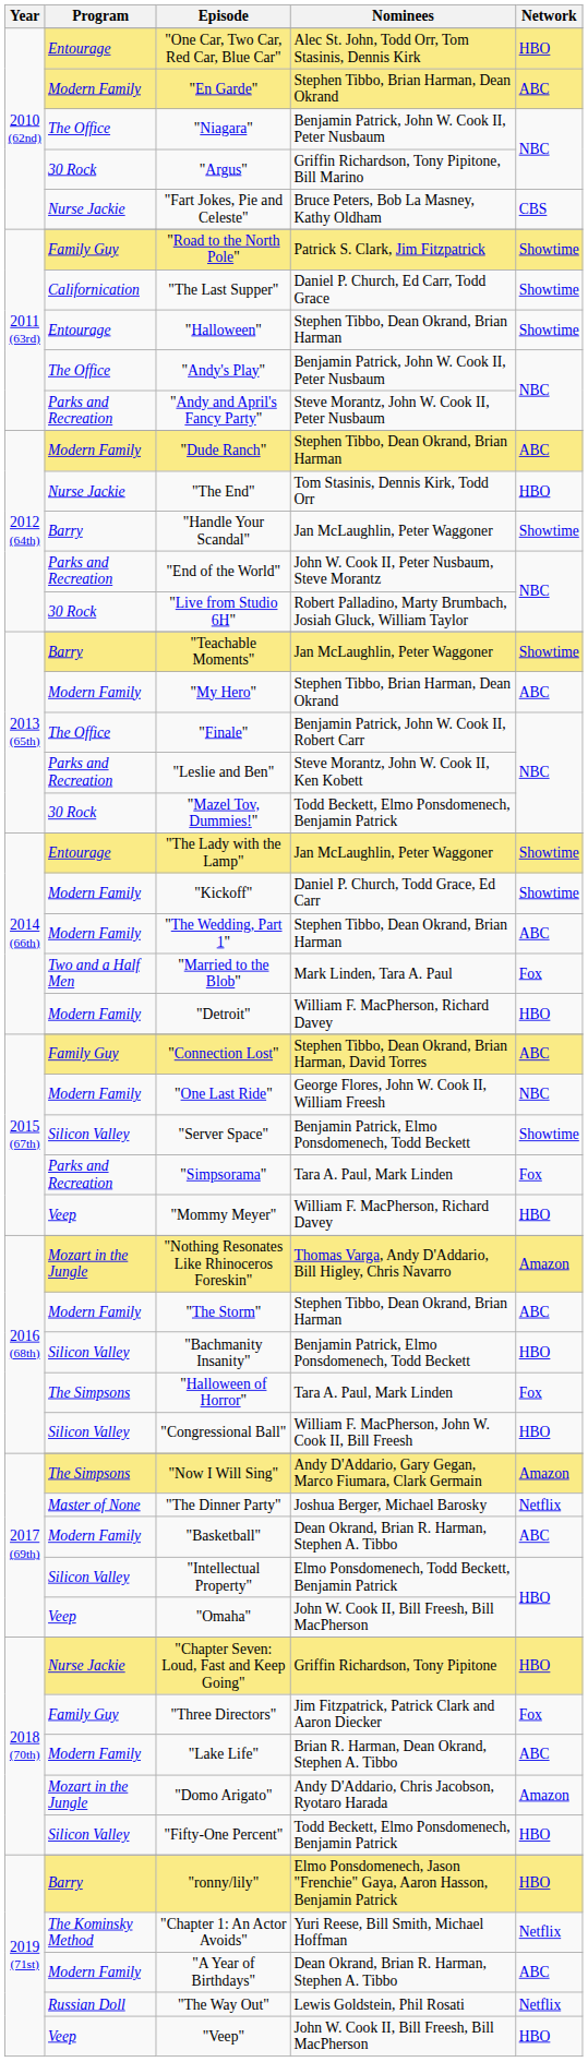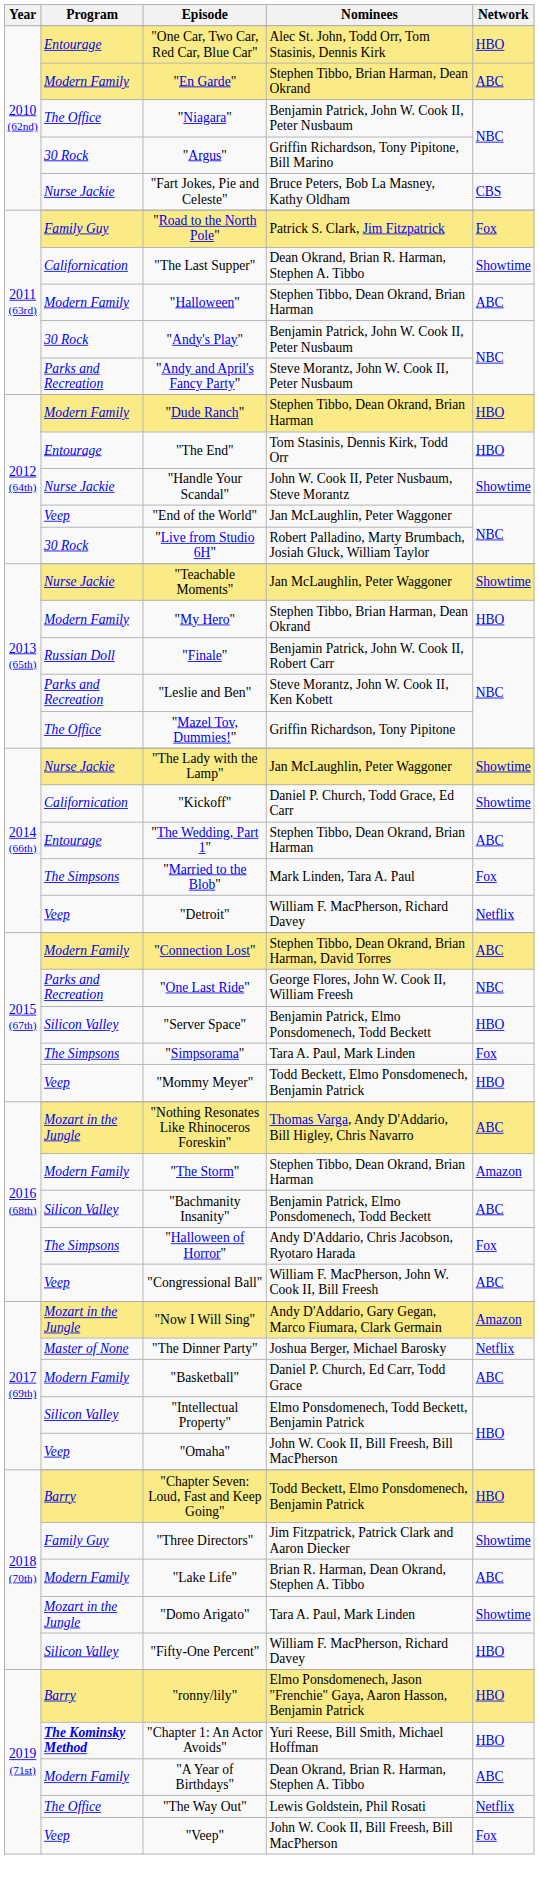"Road to the North Pole" | Network: Showtime -> Fox
"The Last Supper" | Nominees: Daniel P. Church, Ed Carr, Todd Grace -> Dean Okrand, Brian R. Harman, Stephen A. Tibbo
"Halloween" | Program: Entourage -> Modern Family
"Halloween" | Network: Showtime -> ABC
"Andy's Play" | Program: The Office -> 30 Rock
"Dude Ranch" | Network: ABC -> HBO
"The End" | Program: Nurse Jackie -> Entourage
"Handle Your Scandal" | Program: Barry -> Nurse Jackie
"Handle Your Scandal" | Nominees: Jan McLaughlin, Peter Waggoner -> John W. Cook II, Peter Nusbaum, Steve Morantz
"End of the World" | Program: Parks and Recreation -> Veep
"End of the World" | Nominees: John W. Cook II, Peter Nusbaum, Steve Morantz -> Jan McLaughlin, Peter Waggoner
"Teachable Moments" | Program: Barry -> Nurse Jackie
"My Hero" | Network: ABC -> HBO
"Finale" | Program: The Office -> Russian Doll
"Mazel Tov, Dummies!" | Program: 30 Rock -> The Office
"Mazel Tov, Dummies!" | Nominees: Todd Beckett, Elmo Ponsdomenech, Benjamin Patrick -> Griffin Richardson, Tony Pipitone
"The Lady with the Lamp" | Program: Entourage -> Nurse Jackie
"Kickoff" | Program: Modern Family -> Californication
"The Wedding, Part 1" | Program: Modern Family -> Entourage
"Married to the Blob" | Program: Two and a Half Men -> The Simpsons
"Detroit" | Program: Modern Family -> Veep
"Detroit" | Network: HBO -> Netflix
"Connection Lost" | Program: Family Guy -> Modern Family
"One Last Ride" | Program: Modern Family -> Parks and Recreation
"Server Space" | Network: Showtime -> HBO
"Simpsorama" | Program: Parks and Recreation -> The Simpsons
"Mommy Meyer" | Nominees: William F. MacPherson, Richard Davey -> Todd Beckett, Elmo Ponsdomenech, Benjamin Patrick
"Nothing Resonates Like Rhinoceros Foreskin" | Network: Amazon -> ABC
"The Storm" | Network: ABC -> Amazon
"Bachmanity Insanity" | Network: HBO -> ABC
"Halloween of Horror" | Nominees: Tara A. Paul, Mark Linden -> Andy D'Addario, Chris Jacobson, Ryotaro Harada
"Congressional Ball" | Program: Silicon Valley -> Veep
"Congressional Ball" | Network: HBO -> ABC
"Now I Will Sing" | Program: The Simpsons -> Mozart in the Jungle
"Basketball" | Nominees: Dean Okrand, Brian R. Harman, Stephen A. Tibbo -> Daniel P. Church, Ed Carr, Todd Grace
"Chapter Seven: Loud, Fast and Keep Going" | Program: Nurse Jackie -> Barry
"Chapter Seven: Loud, Fast and Keep Going" | Nominees: Griffin Richardson, Tony Pipitone -> Todd Beckett, Elmo Ponsdomenech, Benjamin Patrick
"Three Directors" | Network: Fox -> Showtime
"Domo Arigato" | Nominees: Andy D'Addario, Chris Jacobson, Ryotaro Harada -> Tara A. Paul, Mark Linden
"Domo Arigato" | Network: Amazon -> Showtime
"Fifty-One Percent" | Nominees: Todd Beckett, Elmo Ponsdomenech, Benjamin Patrick -> William F. MacPherson, Richard Davey
"Chapter 1: An Actor Avoids" | Program: normal -> bold
"Chapter 1: An Actor Avoids" | Network: Netflix -> HBO
"The Way Out" | Program: Russian Doll -> The Office
"Veep" | Network: HBO -> Fox
